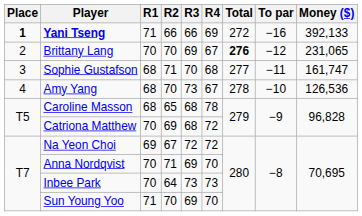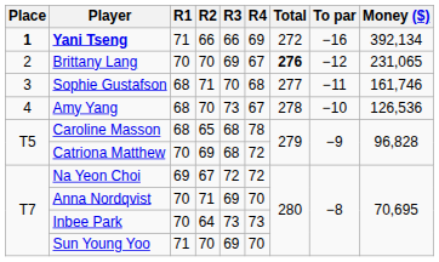Yani Tseng | Money ($): 392,133 -> 392,134
Sophie Gustafson | Money ($): 161,747 -> 161,746
